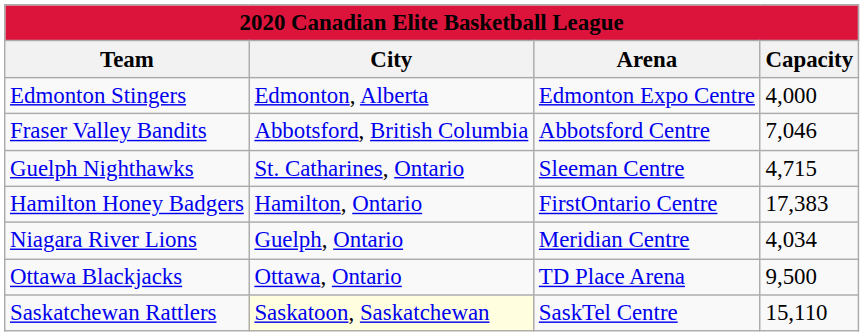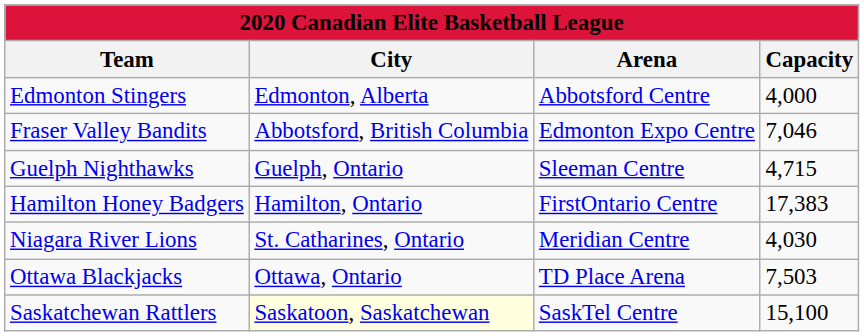Edmonton Stingers | Arena: Edmonton Expo Centre -> Abbotsford Centre
Fraser Valley Bandits | Arena: Abbotsford Centre -> Edmonton Expo Centre
Guelph Nighthawks | City: St. Catharines, Ontario -> Guelph, Ontario
Niagara River Lions | City: Guelph, Ontario -> St. Catharines, Ontario
Niagara River Lions | Capacity: 4,034 -> 4,030
Ottawa Blackjacks | Capacity: 9,500 -> 7,503
Saskatchewan Rattlers | Capacity: 15,110 -> 15,100
